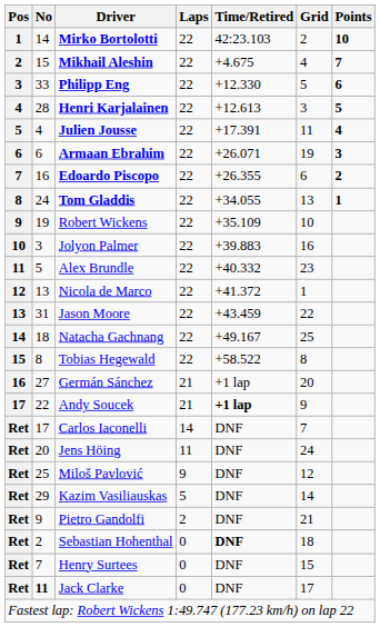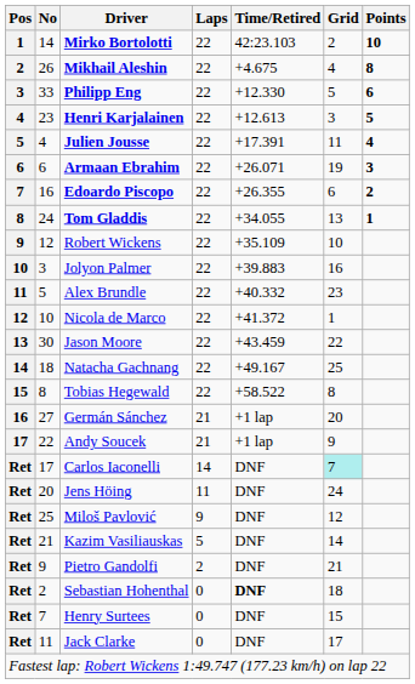Mikhail Aleshin | No: 15 -> 26
Mikhail Aleshin | Points: 7 -> 8
Henri Karjalainen | No: 28 -> 23
Robert Wickens | No: 19 -> 12
Nicola de Marco | No: 13 -> 10
Jason Moore | No: 31 -> 30
Andy Soucek | Time/Retired: bold -> normal
Carlos Iaconelli | Grid: no background -> paleturquoise background
Kazim Vasiliauskas | No: 29 -> 21
Jack Clarke | No: bold -> normal
